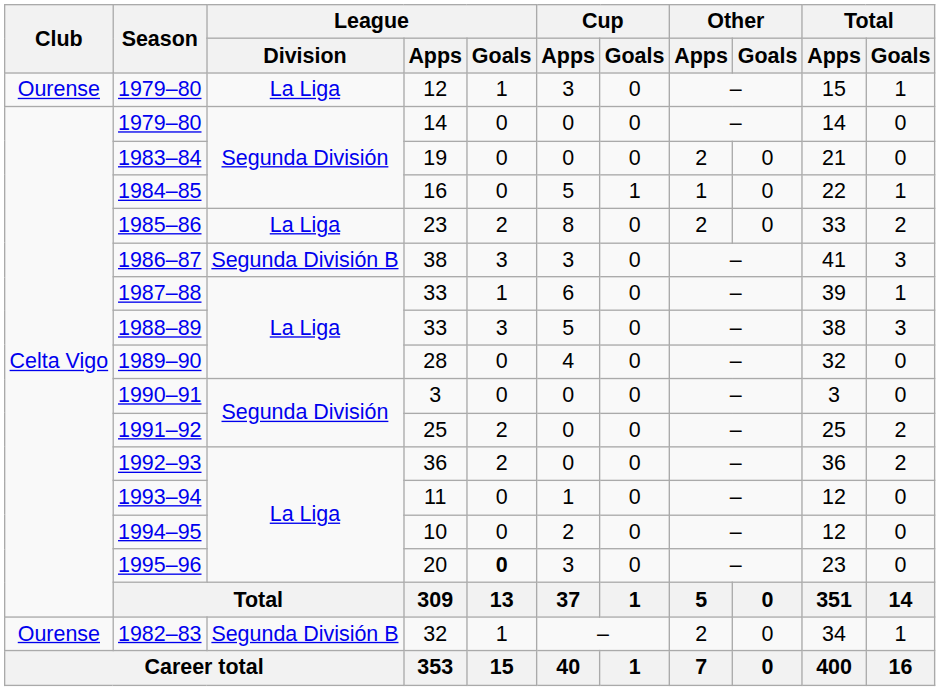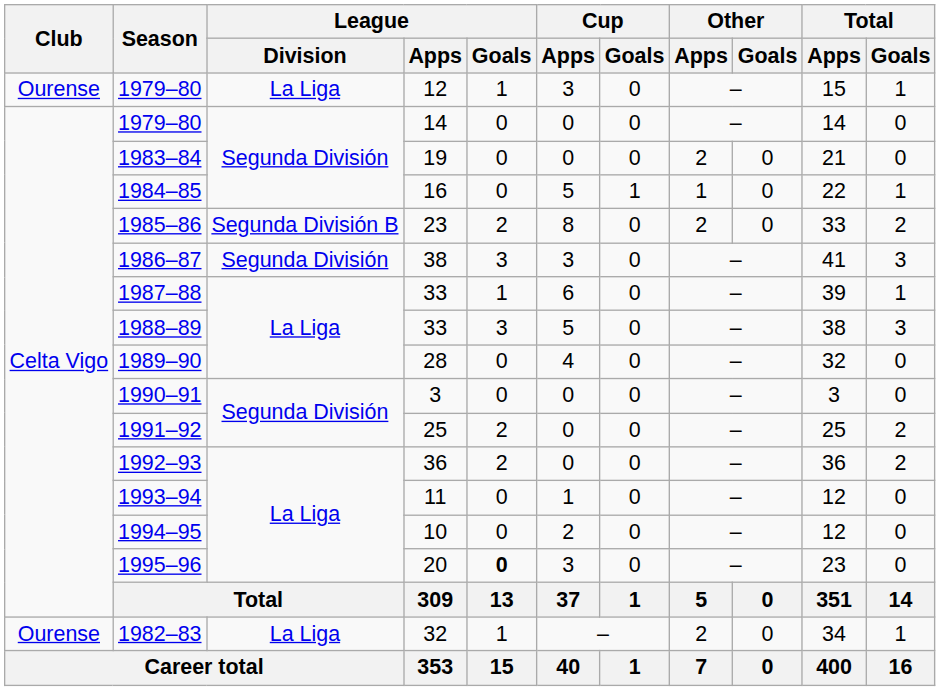1985–86 | League / Division: La Liga -> Segunda División B
1986–87 | League / Division: Segunda División B -> Segunda División
1982–83 | League / Division: Segunda División B -> La Liga
